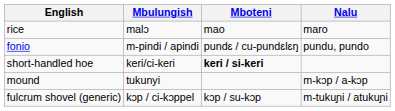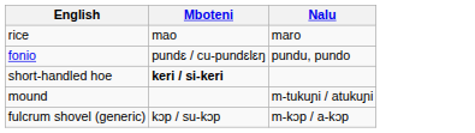- column: Mbulungish | malɔ | m-pindi / apindi | keri/ci-keri | tukunyi | kɔp / ci-kɔppel
mound | Nalu: m-kɔp / a-kɔp -> m-tukuɲi / atukuɲi
fulcrum shovel (generic) | Nalu: m-tukuɲi / atukuɲi -> m-kɔp / a-kɔp
